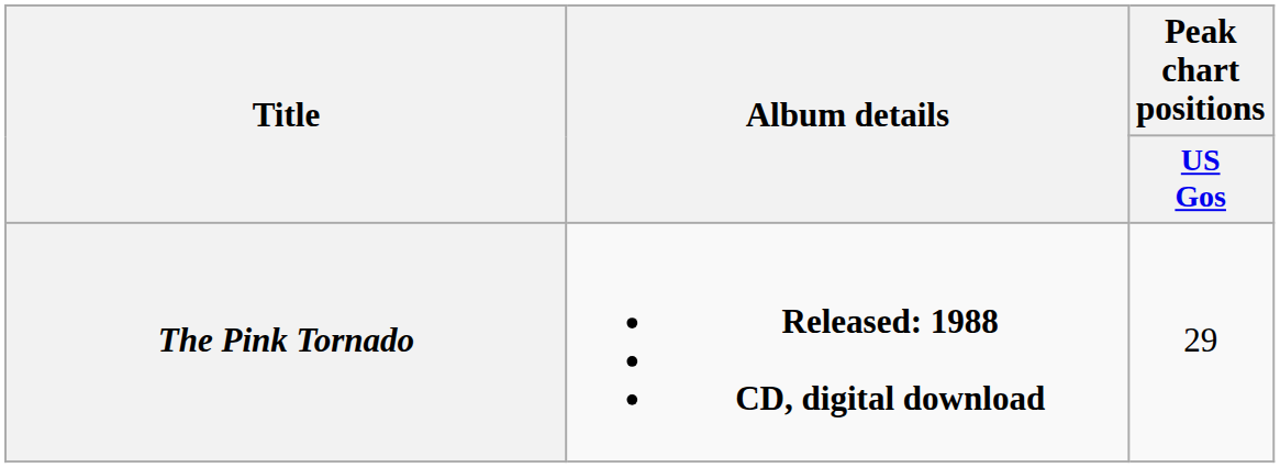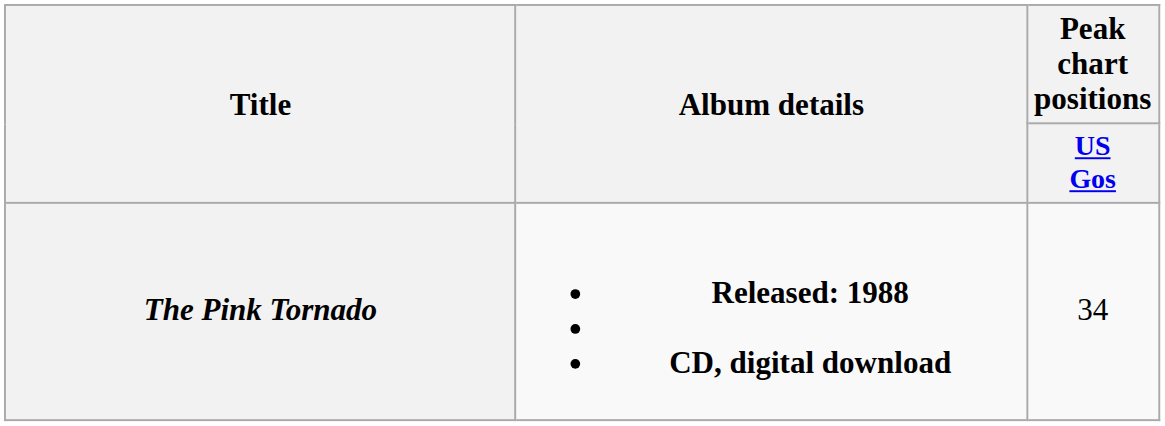The Pink Tornado | Peak chart positions / US Gos: 29 -> 34
